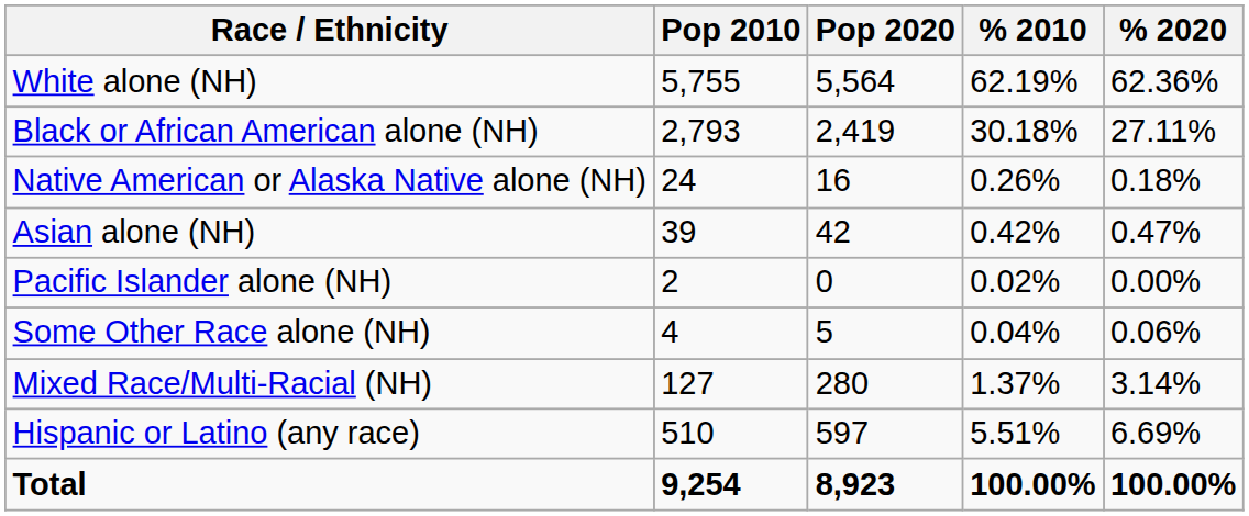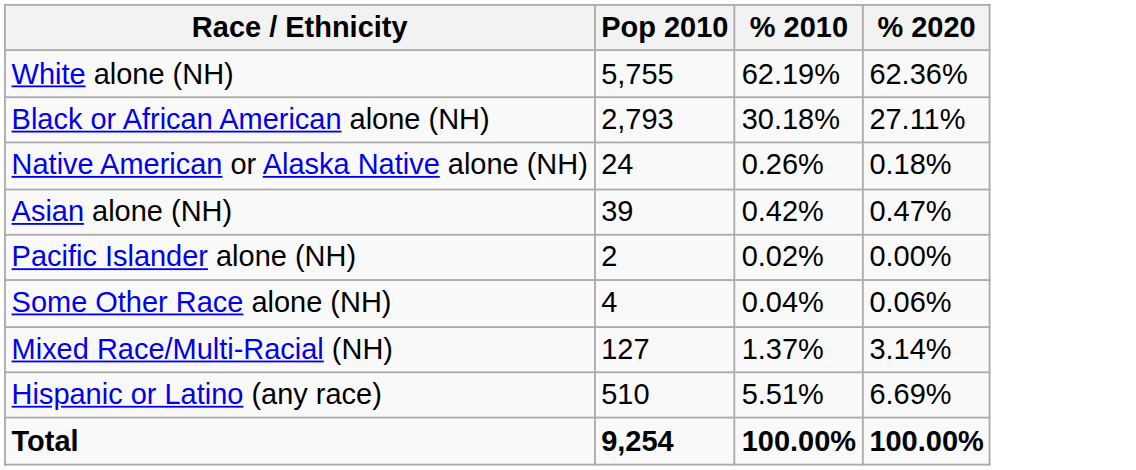- column: Pop 2020 | 5,564 | 2,419 | 16 | 42 | 0 | 5 | 280 | 597 | 8,923
